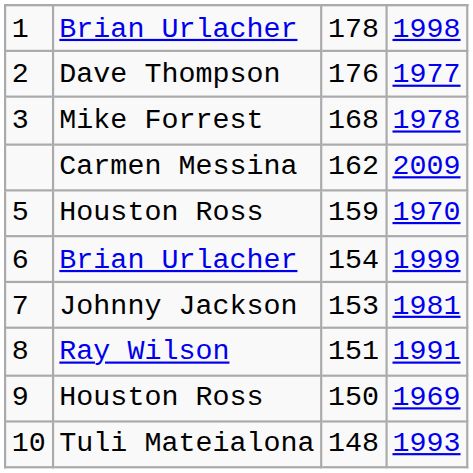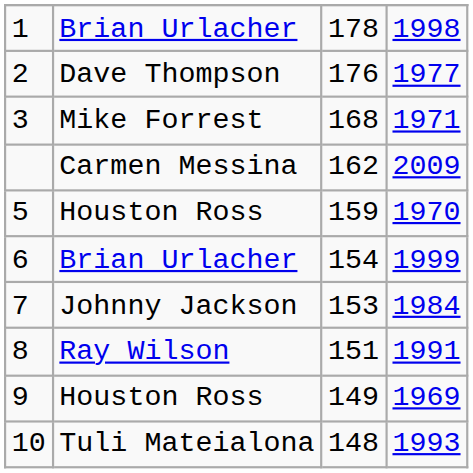3 | column 4: 1978 -> 1971
7 | column 4: 1981 -> 1984
9 | column 3: 150 -> 149
